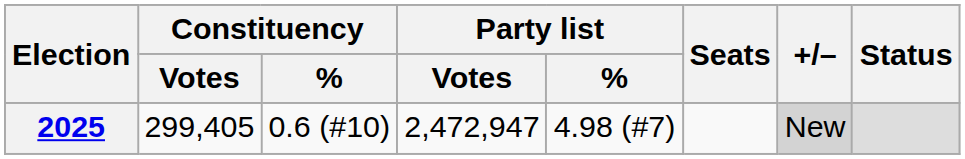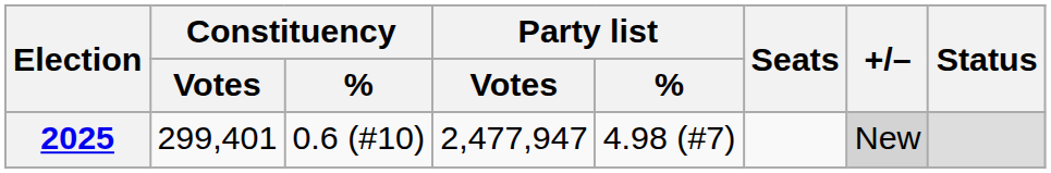2025 | Constituency / Votes: 299,405 -> 299,401
2025 | Party list / Votes: 2,472,947 -> 2,477,947
